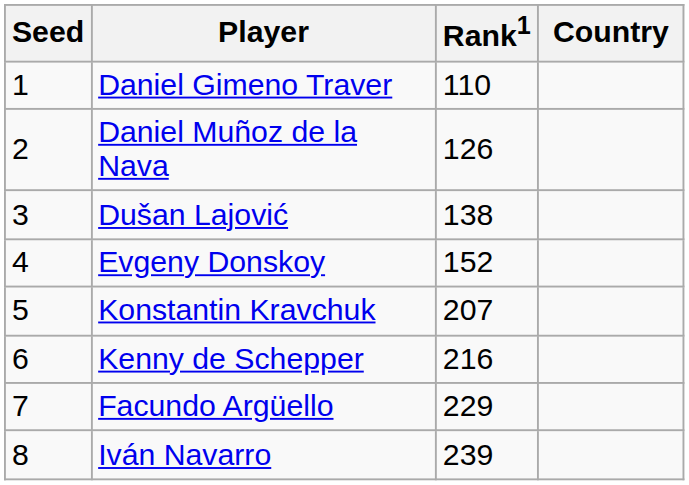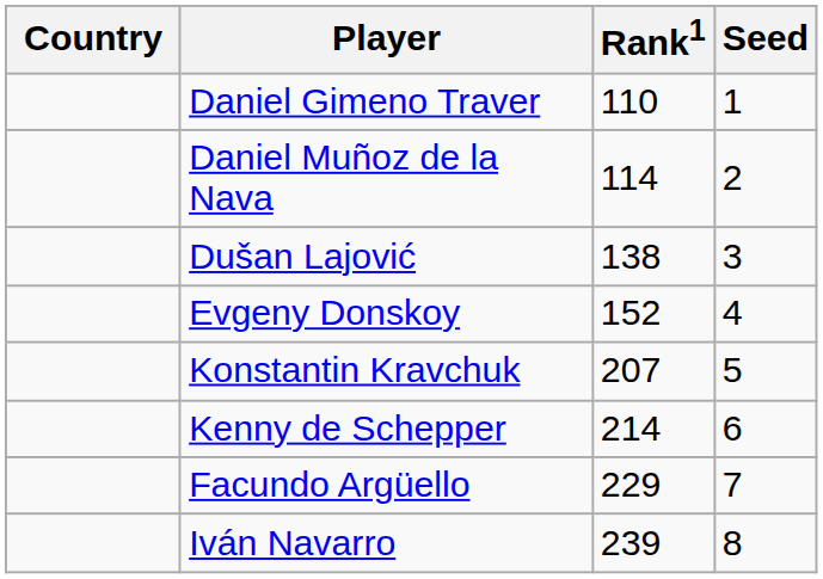columns swapped: Country <-> Seed
Daniel Muñoz de la Nava | Rank1: 126 -> 114
Kenny de Schepper | Rank1: 216 -> 214
